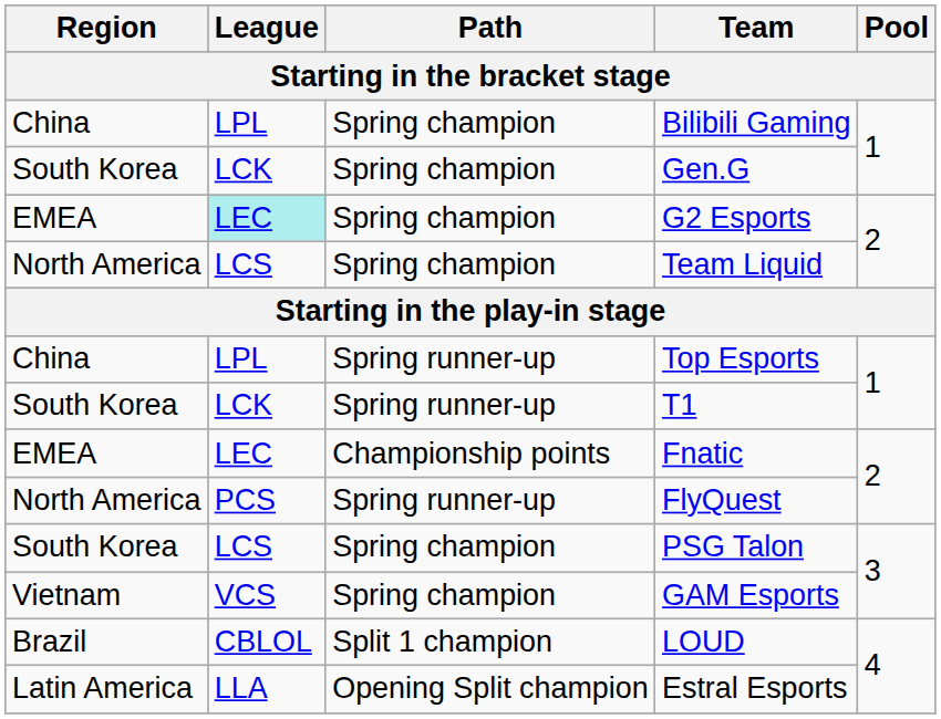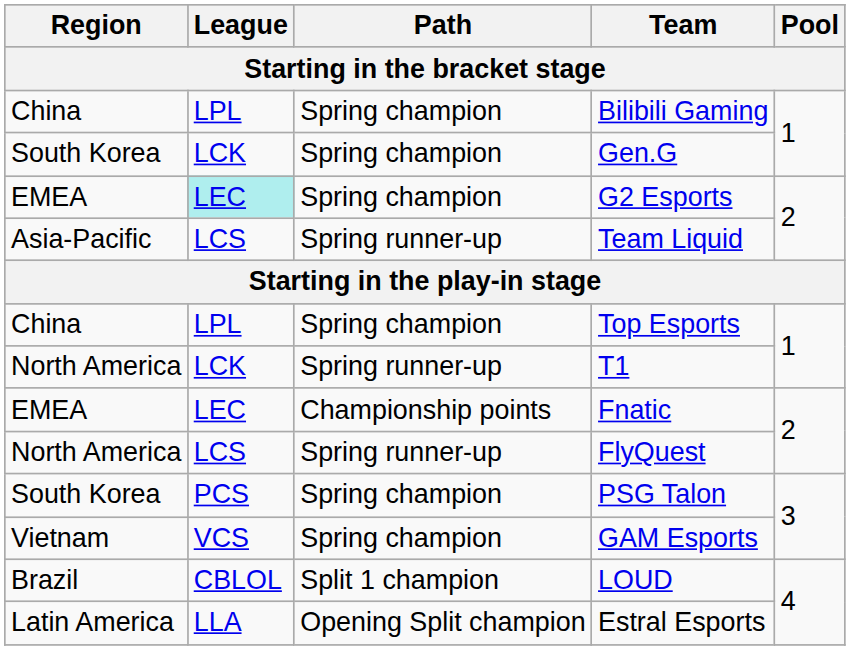Team Liquid | Region: North America -> Asia-Pacific
Team Liquid | Path: Spring champion -> Spring runner-up
Top Esports | Path: Spring runner-up -> Spring champion
T1 | Region: South Korea -> North America
FlyQuest | League: PCS -> LCS
PSG Talon | League: LCS -> PCS
